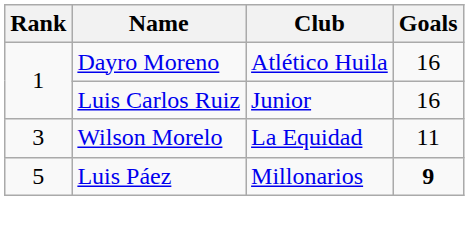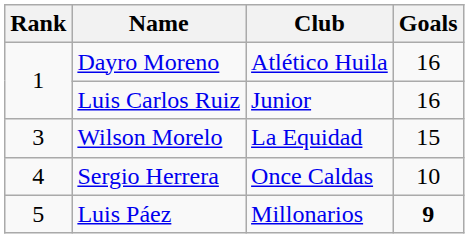Wilson Morelo | Goals: 11 -> 15
+ row: 4 | Sergio Herrera | Once Caldas | 10
